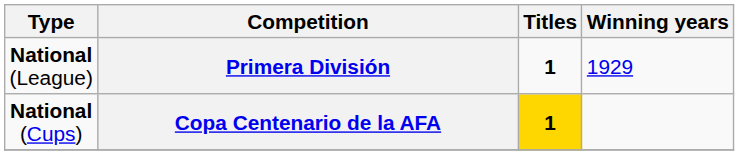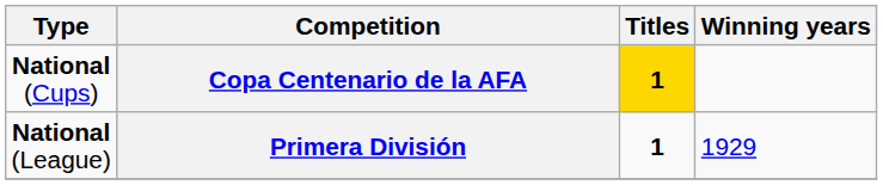rows swapped: Primera División <-> Copa Centenario de la AFA
